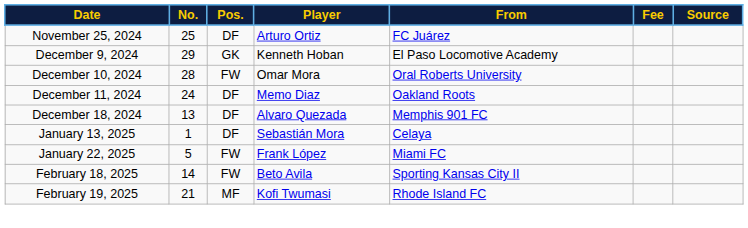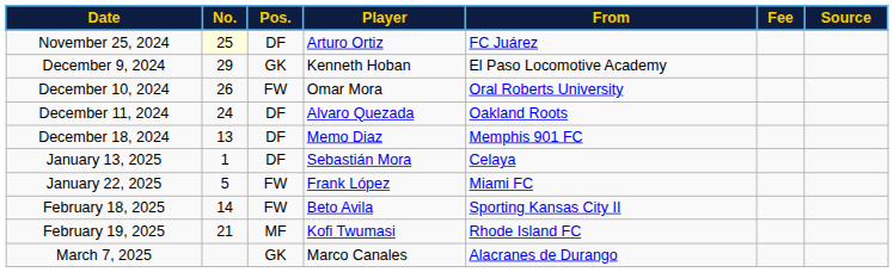November 25, 2024 | No.: no background -> lightyellow background
December 10, 2024 | No.: 28 -> 26
December 11, 2024 | Player: Memo Diaz -> Alvaro Quezada
December 18, 2024 | Player: Alvaro Quezada -> Memo Diaz
+ row: March 7, 2025 | GK | Marco Canales | Alacranes de Durango
